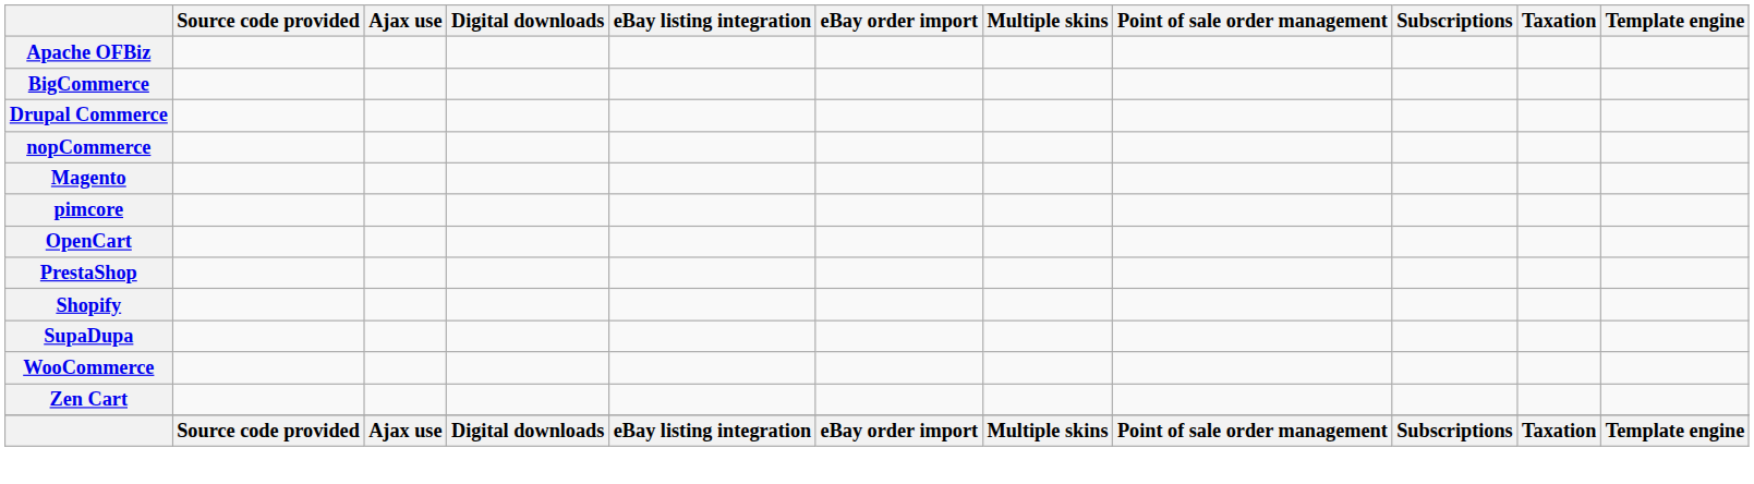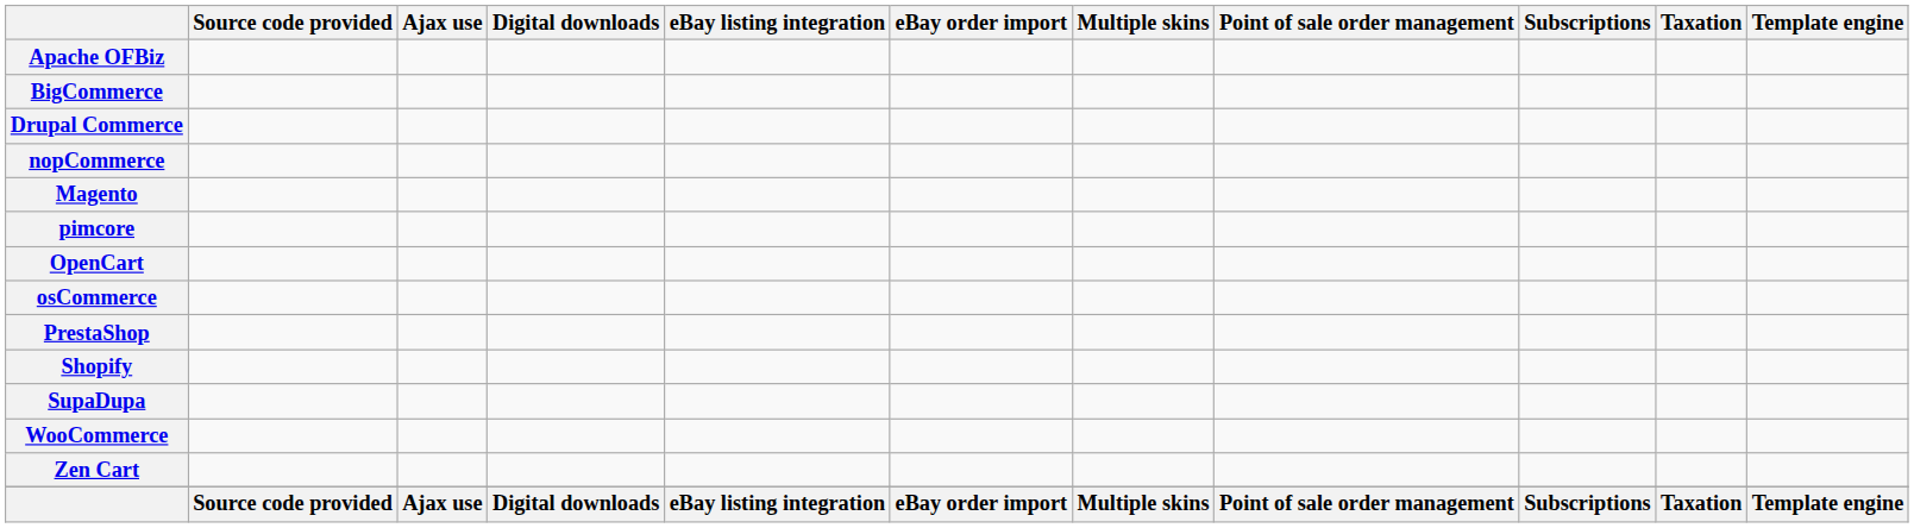+ row: osCommerce
